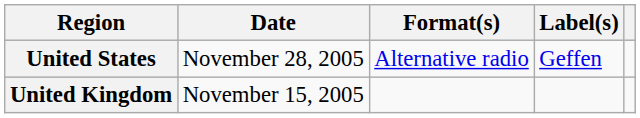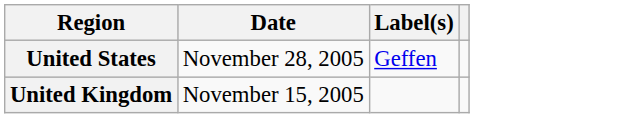- column: Format(s) | Alternative radio
